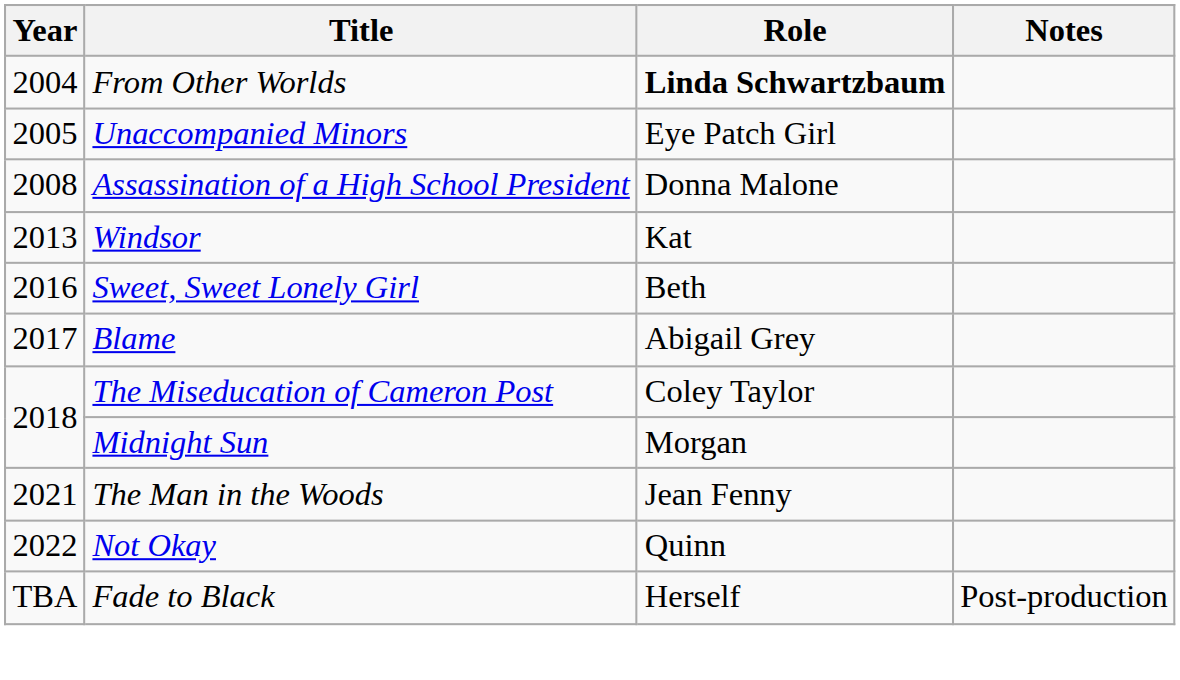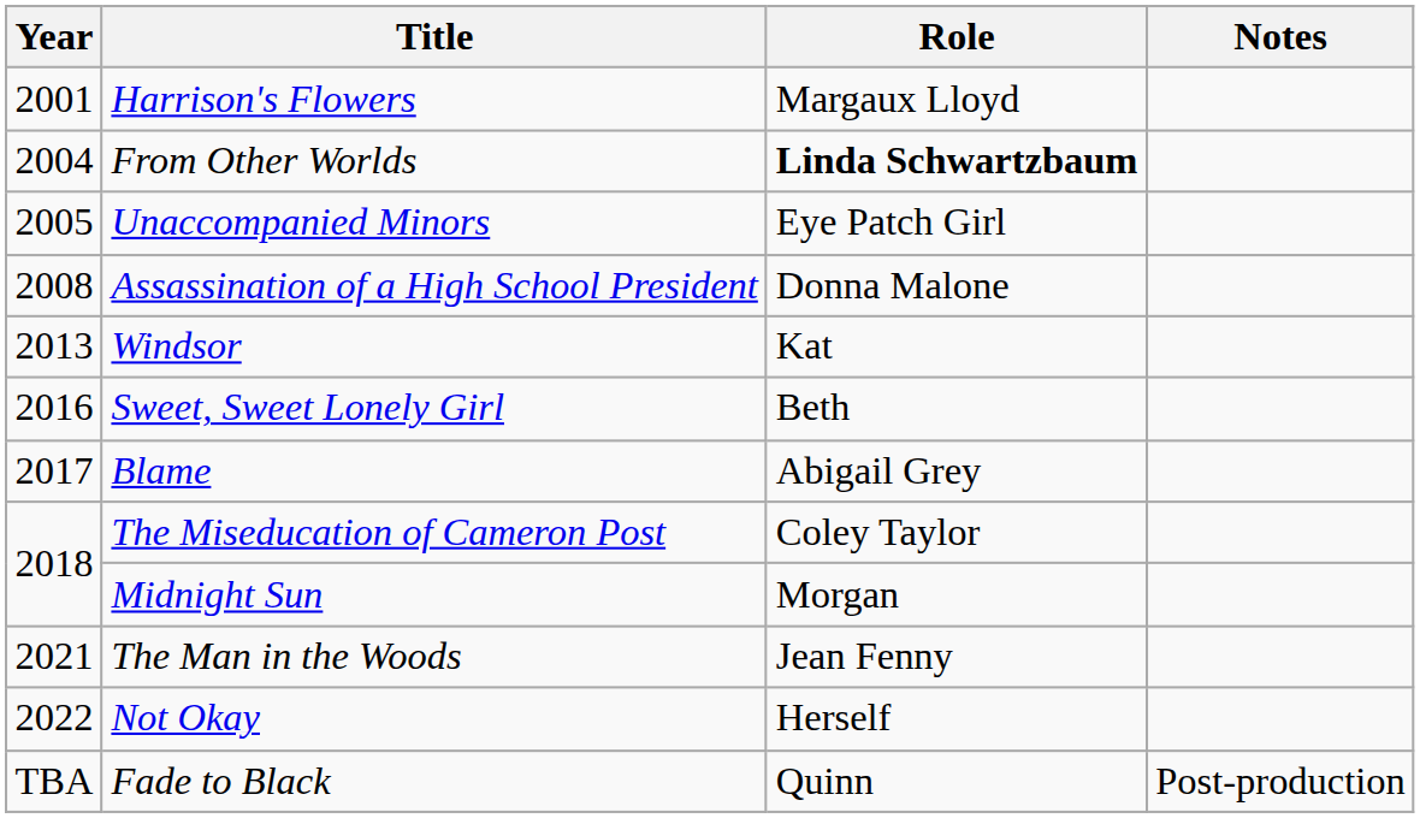+ row: 2001 | Harrison's Flowers | Margaux Lloyd
Not Okay | Role: Quinn -> Herself
Fade to Black | Role: Herself -> Quinn
